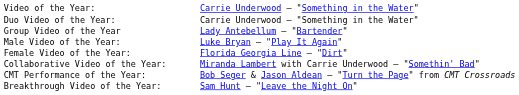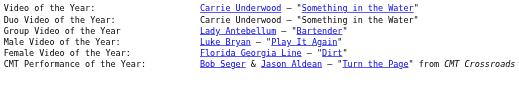- row: Collaborative Video of the Year: | Miranda Lambert with Carrie Underwood – "Somethin' Bad"
- row: Breakthrough Video of the Year: | Sam Hunt – "Leave the Night On"
